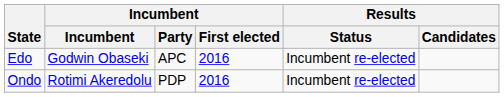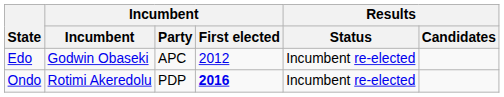Edo | Incumbent / First elected: 2016 -> 2012
Ondo | Incumbent / First elected: normal -> bold
